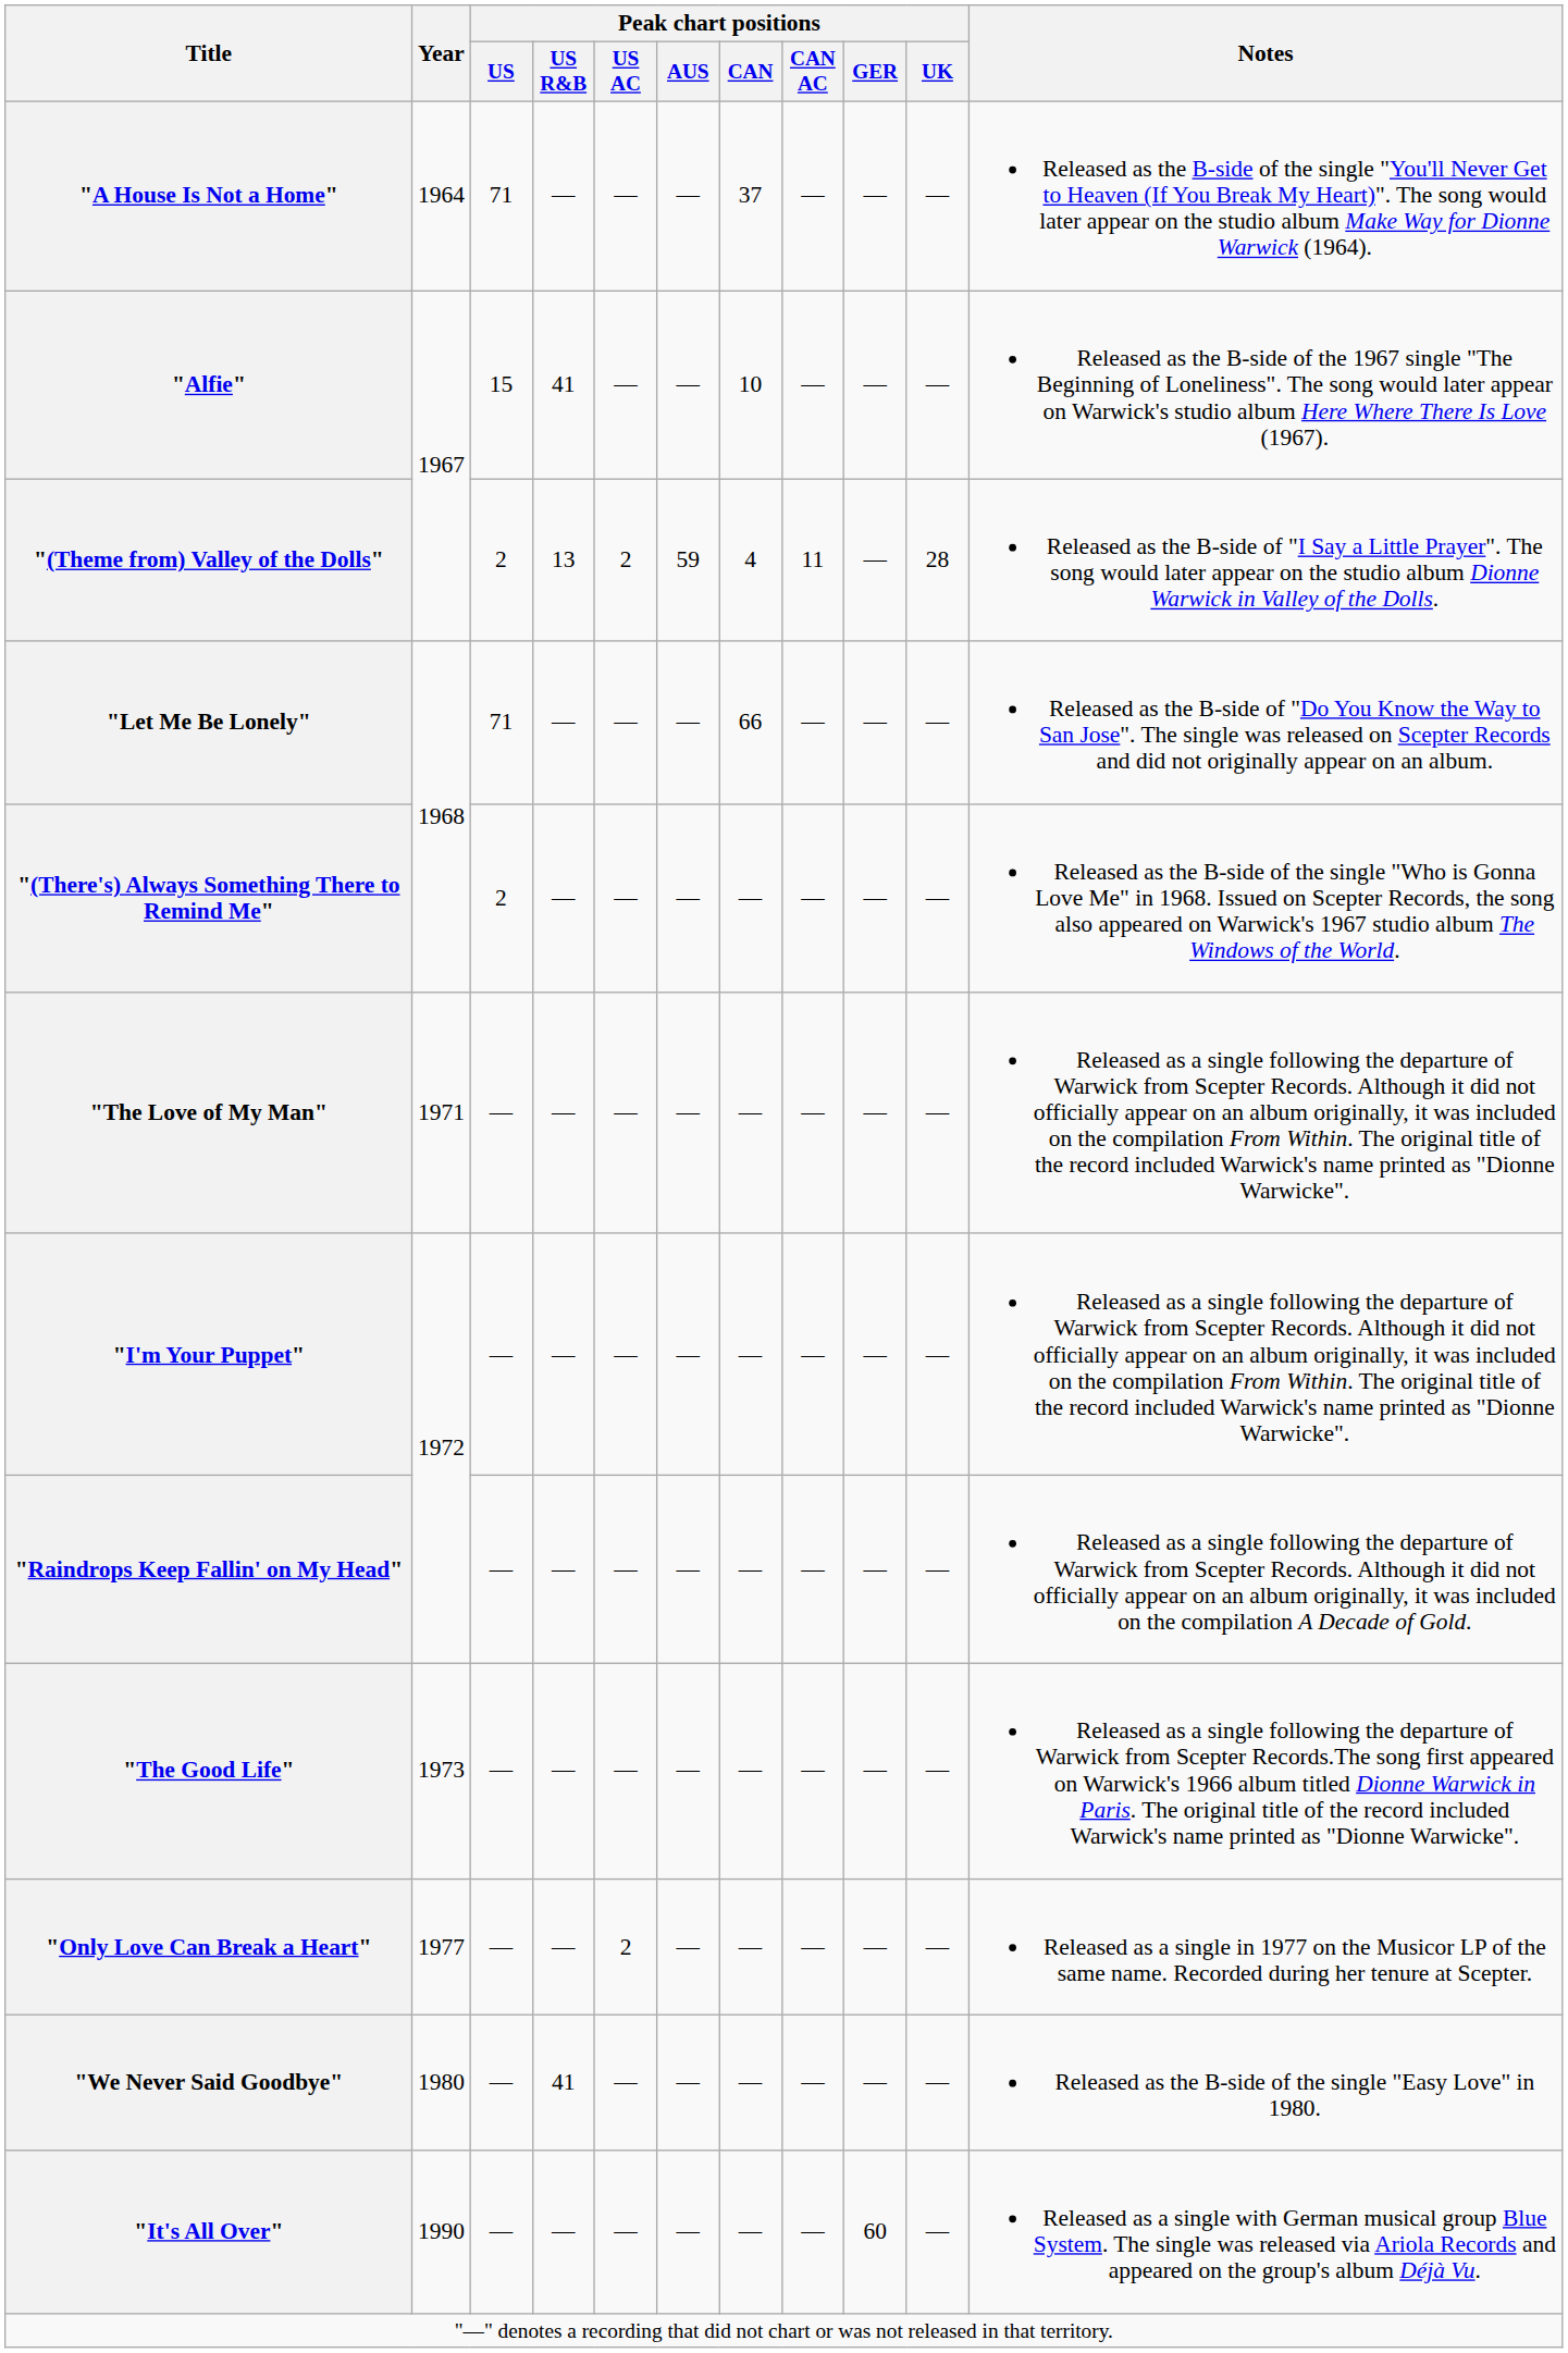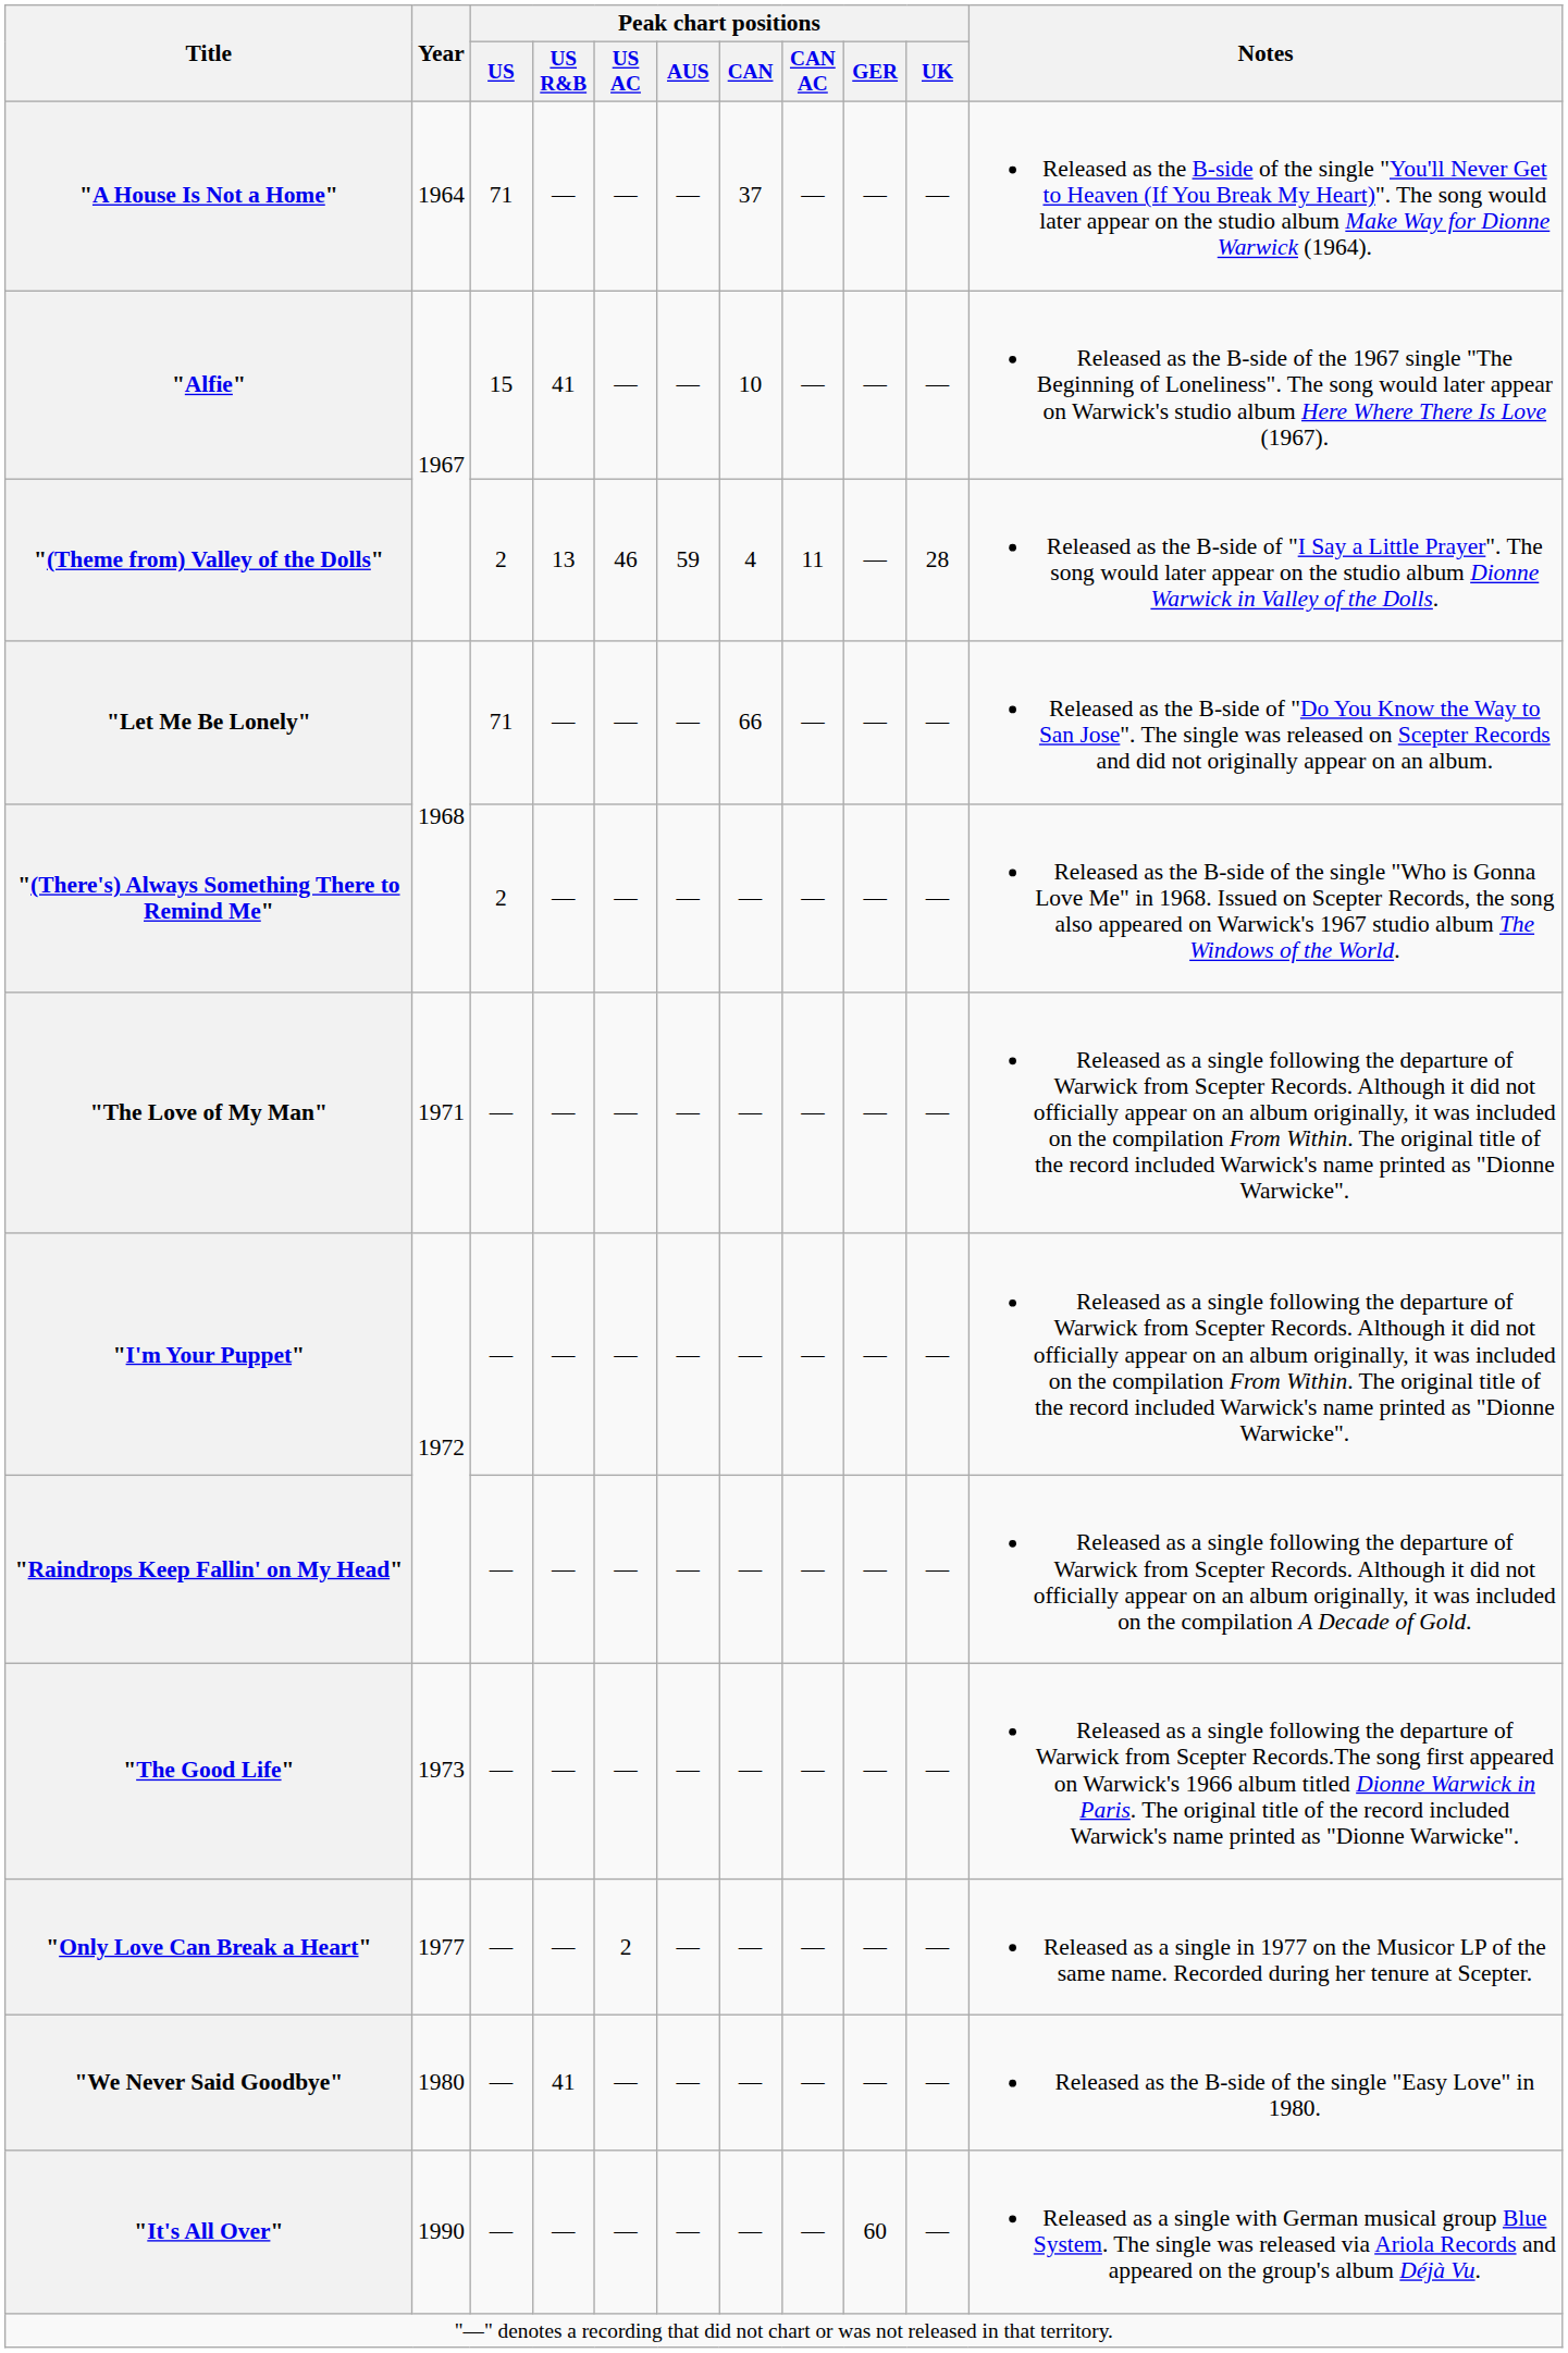"(Theme from) Valley of the Dolls" | Peak chart positions / US AC: 2 -> 46
